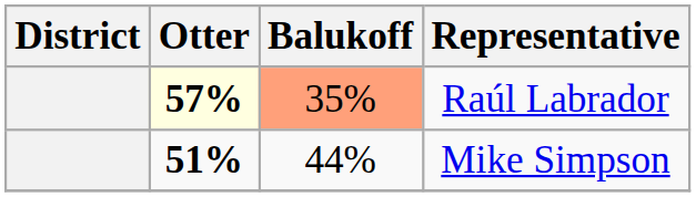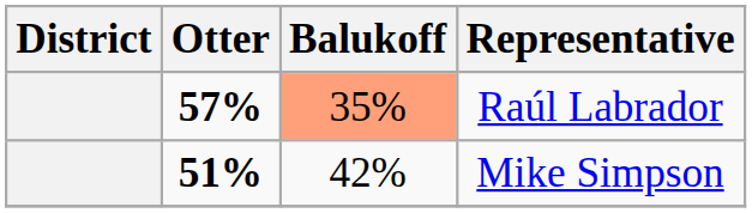Raúl Labrador | Otter: lightyellow background -> no background
Mike Simpson | Balukoff: 44% -> 42%
